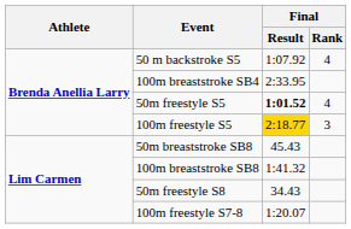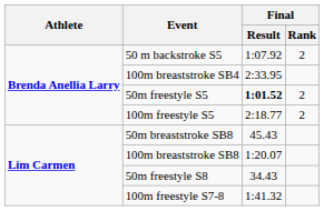50 m backstroke S5 | Final / Rank: 4 -> 2
50m freestyle S5 | Final / Rank: 4 -> 2
100m freestyle S5 | Final / Result: gold background -> no background
100m freestyle S5 | Final / Rank: 3 -> 2
100m breaststroke SB8 | Final / Result: 1:41.32 -> 1:20.07
100m freestyle S7-8 | Final / Result: 1:20.07 -> 1:41.32
